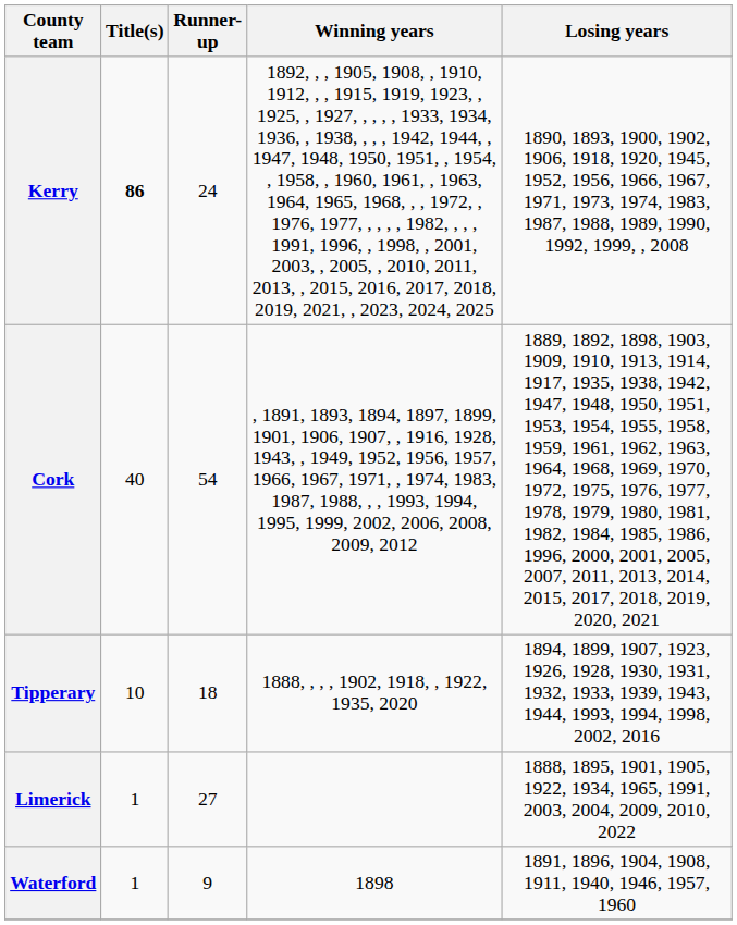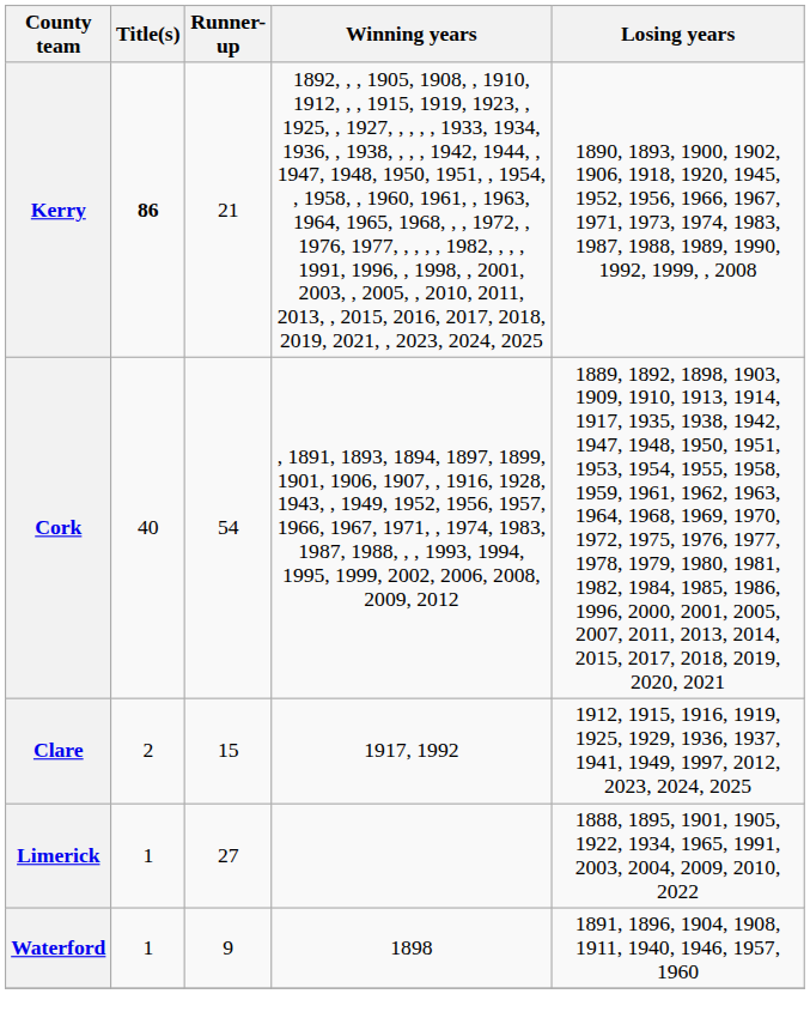Kerry | Runner-up: 24 -> 21
- row: Tipperary | 10 | 18 | 1888, , , , 1902, 1918, , 1922, 1935, 2020 | 1894, 1899, 1907, 1923, 1926, 1928, 1930, 1931, 1932, 1933, 1939, 1943, 1944, 1993, 1994, 1998, 2002, 2016
+ row: Clare | 2 | 15 | 1917, 1992 | 1912, 1915, 1916, 1919, 1925, 1929, 1936, 1937, 1941, 1949, 1997, 2012, 2023, 2024, 2025
